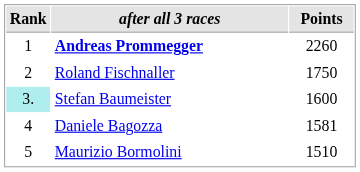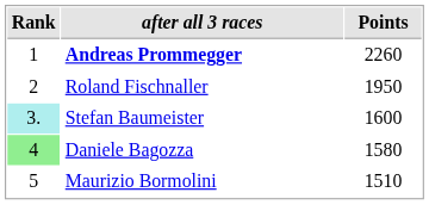Roland Fischnaller | Points: 1750 -> 1950
Daniele Bagozza | Rank: no background -> lightgreen background
Daniele Bagozza | Points: 1581 -> 1580
